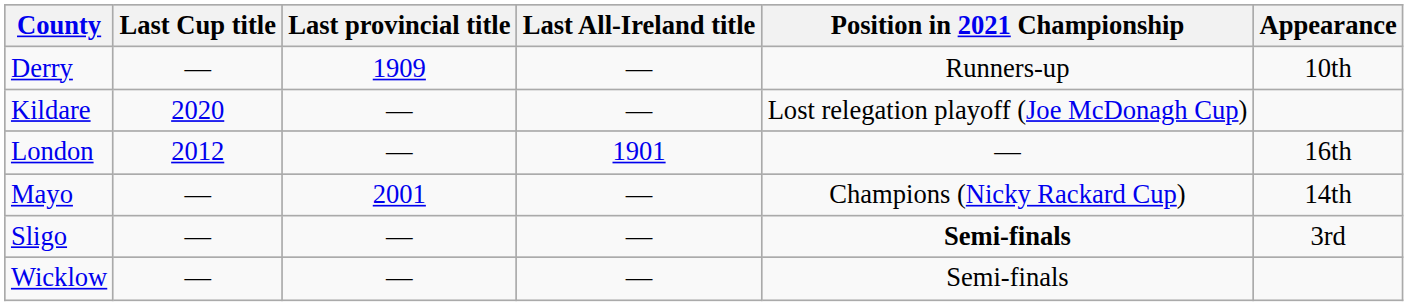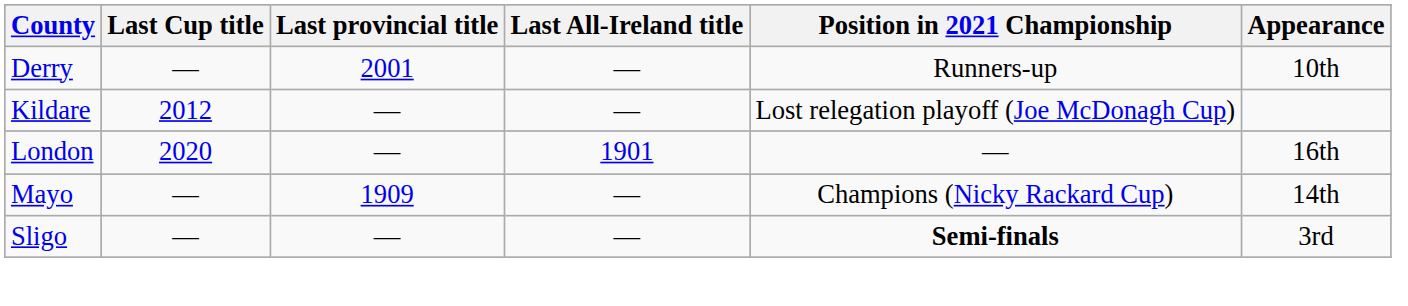Derry | Last provincial title: 1909 -> 2001
Kildare | Last Cup title: 2020 -> 2012
London | Last Cup title: 2012 -> 2020
Mayo | Last provincial title: 2001 -> 1909
- row: Wicklow | — | — | — | Semi-finals
